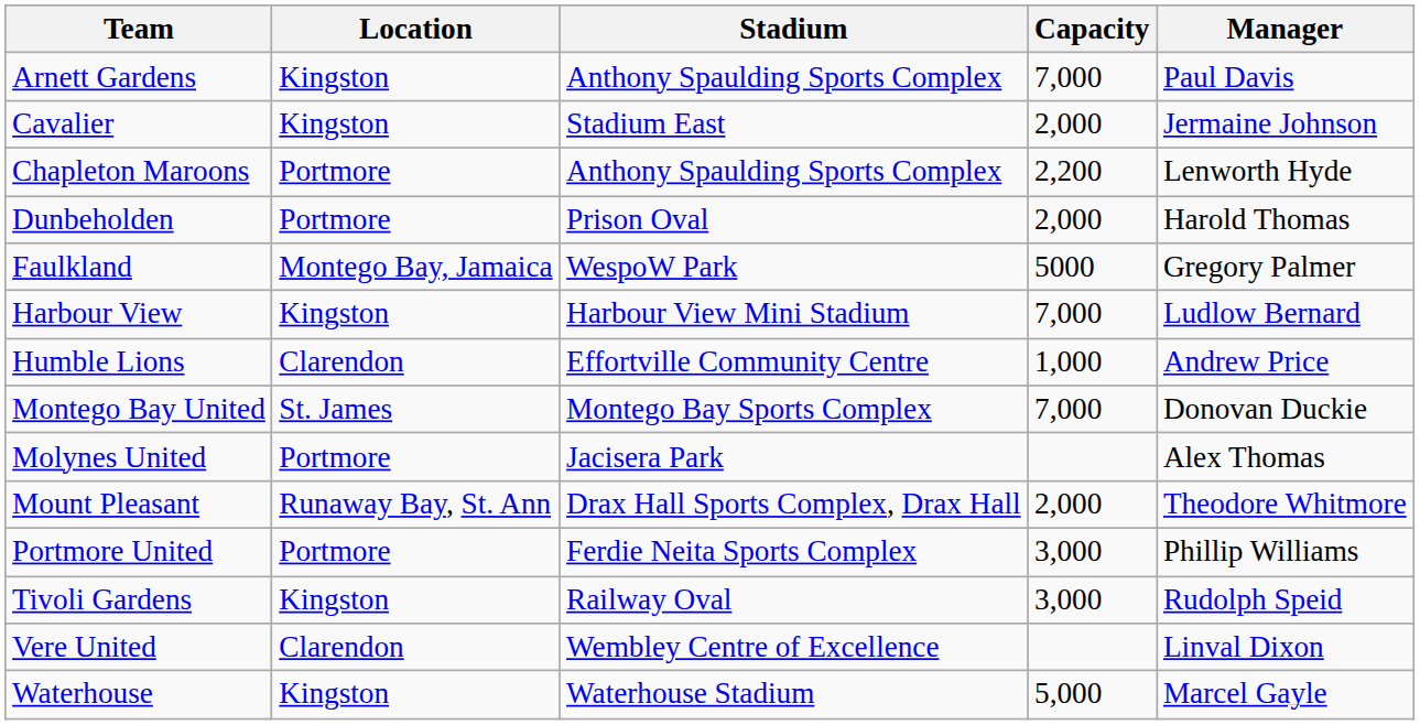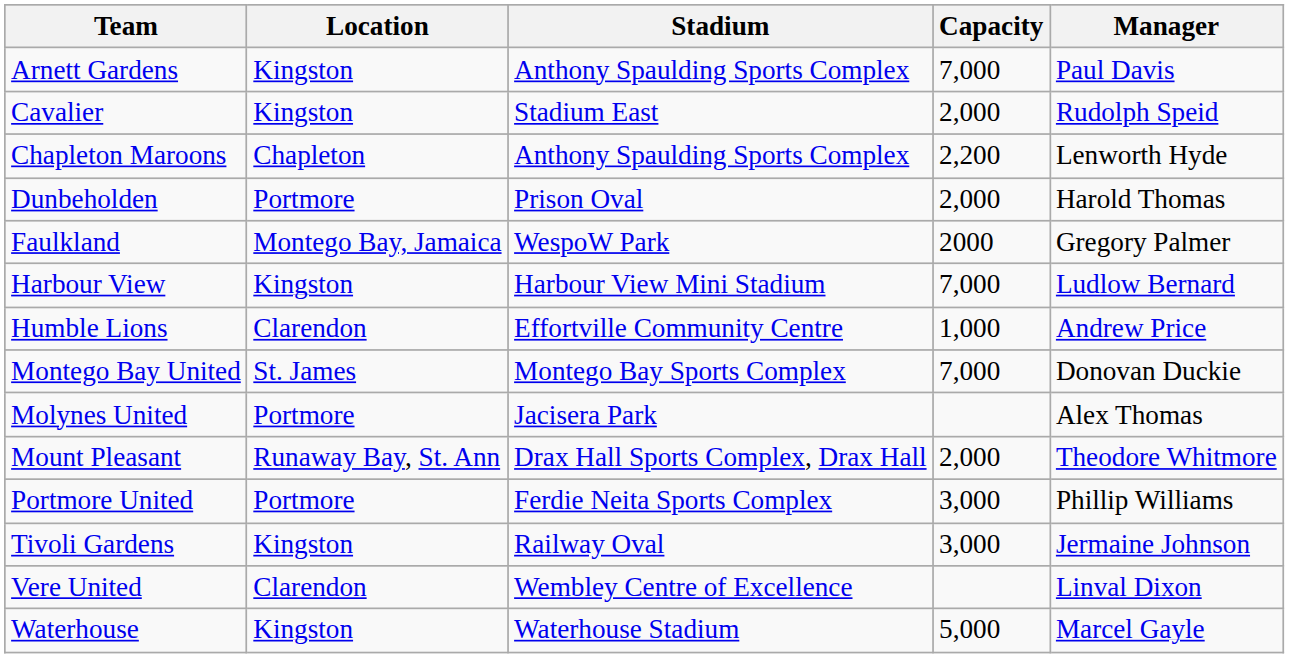Cavalier | Manager: Jermaine Johnson -> Rudolph Speid
Chapleton Maroons | Location: Portmore -> Chapleton
Faulkland | Capacity: 5000 -> 2000
Tivoli Gardens | Manager: Rudolph Speid -> Jermaine Johnson
